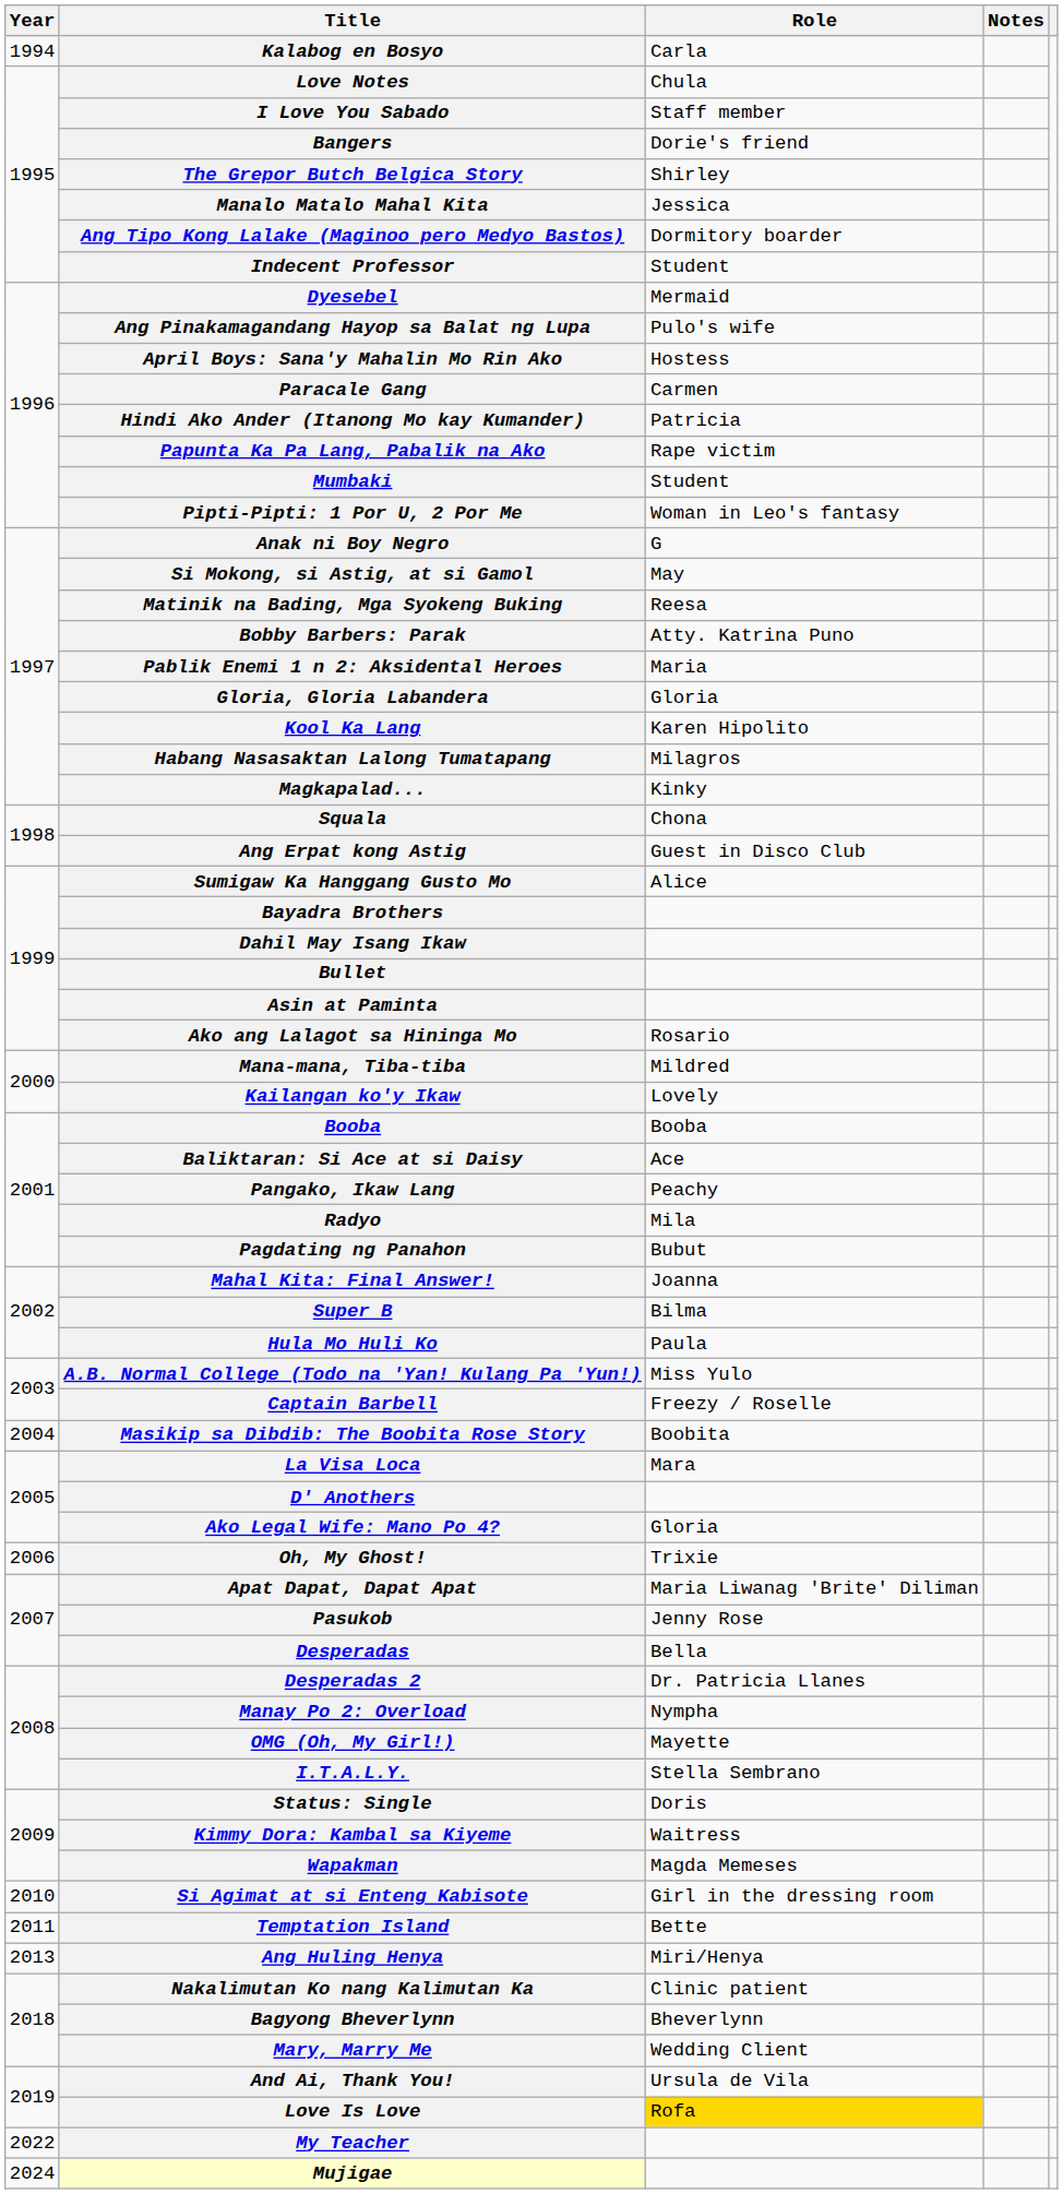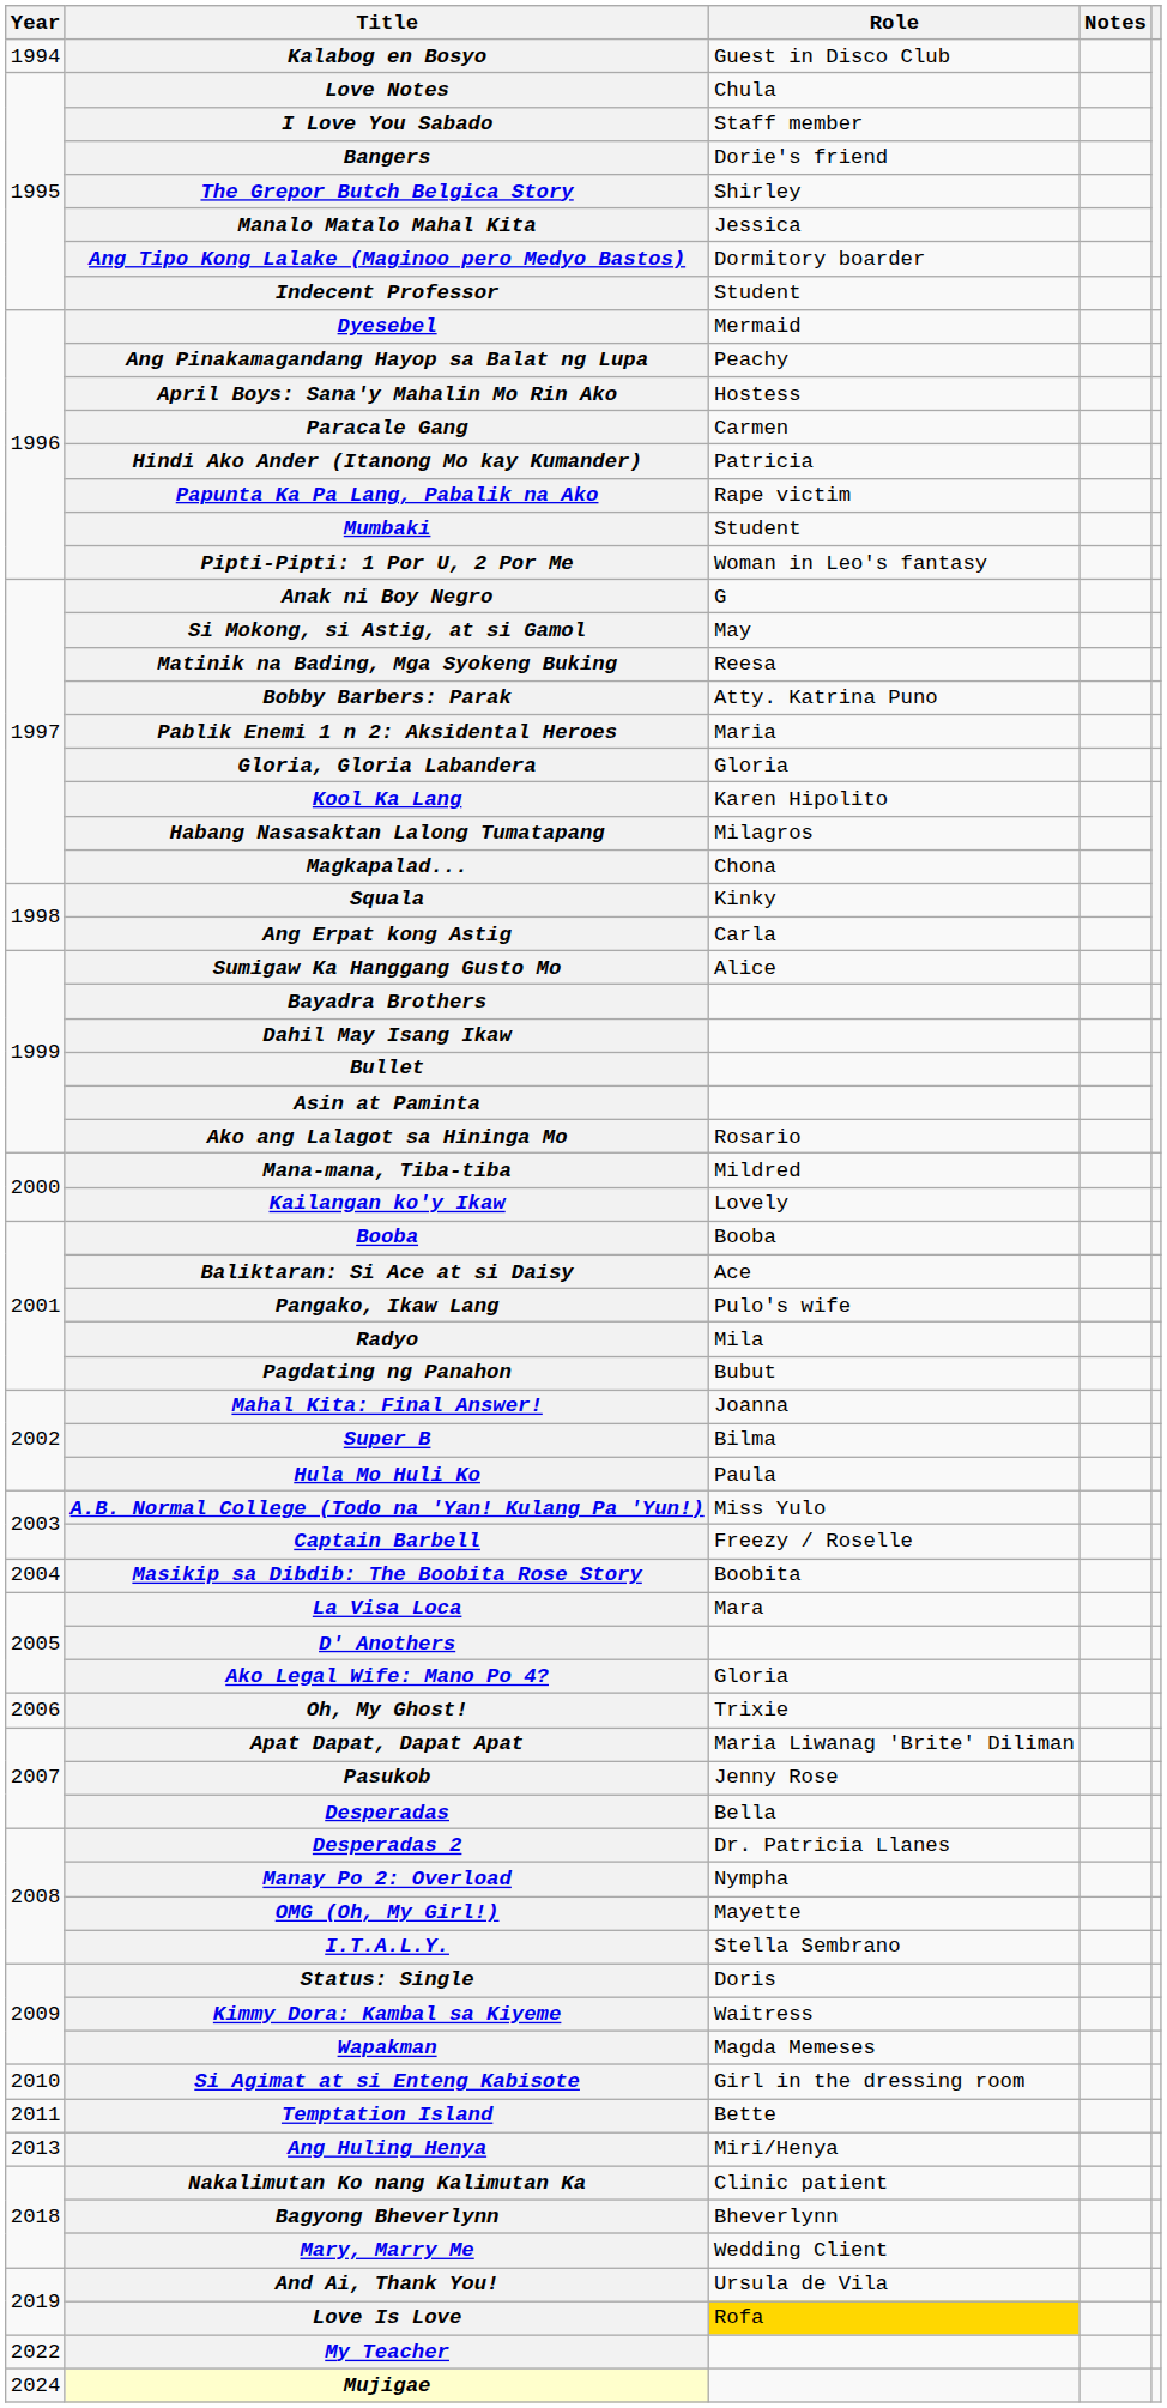Kalabog en Bosyo | Role: Carla -> Guest in Disco Club
Ang Pinakamagandang Hayop sa Balat ng Lupa | Role: Pulo's wife -> Peachy
Magkapalad... | Role: Kinky -> Chona
Squala | Role: Chona -> Kinky
Ang Erpat kong Astig | Role: Guest in Disco Club -> Carla
Pangako, Ikaw Lang | Role: Peachy -> Pulo's wife
